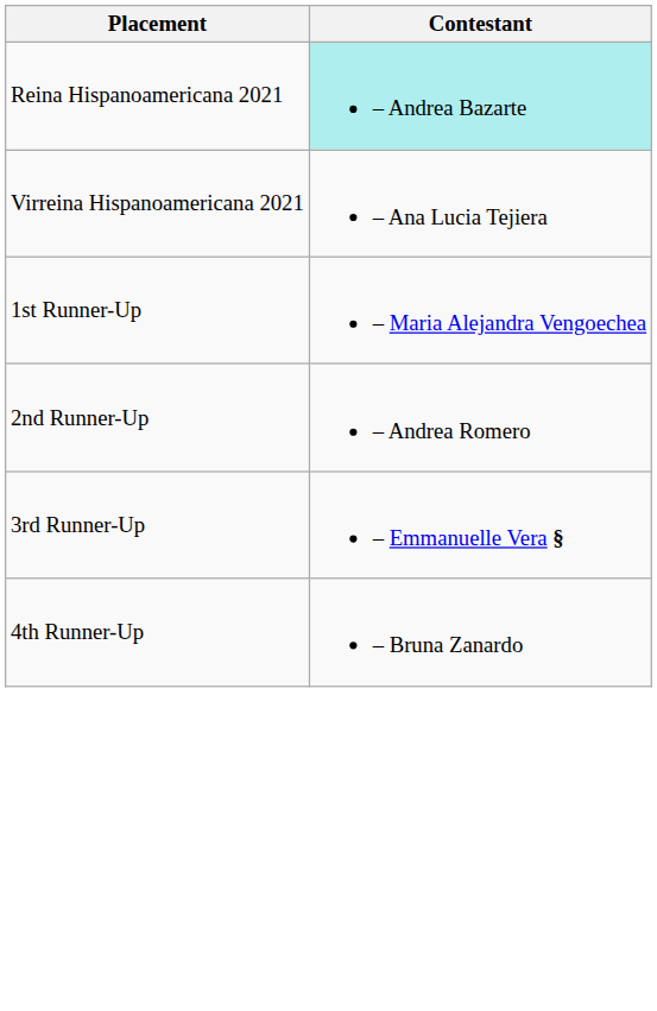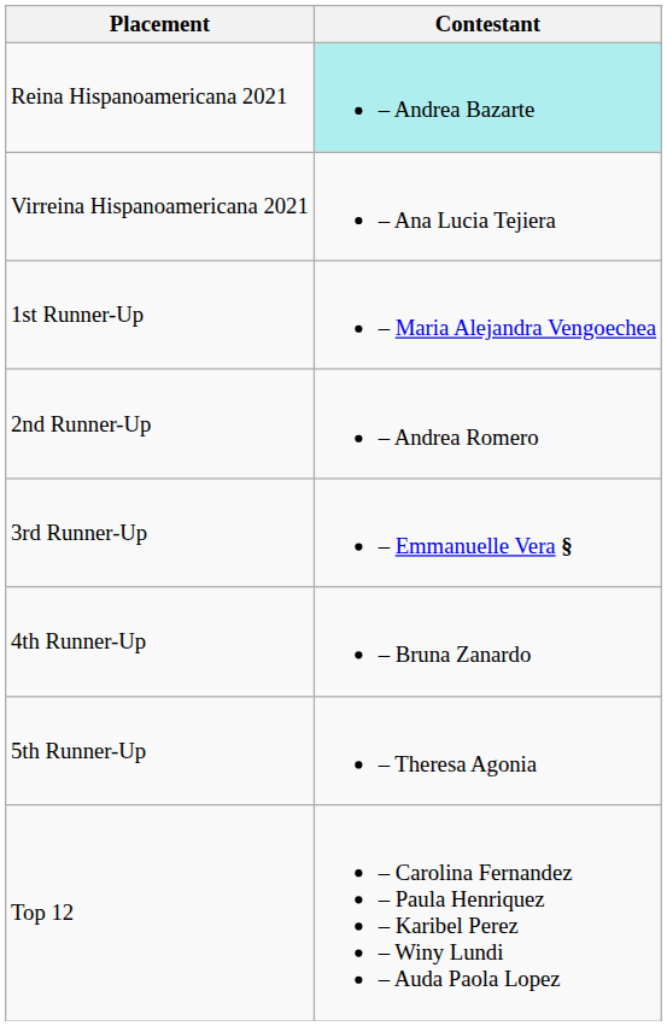+ row: 5th Runner-Up | – Theresa Agonia
+ row: Top 12 | – Carolina Fernandez – Paula Henriquez – Karibel Perez – Winy Lundi – Auda Paola Lopez
